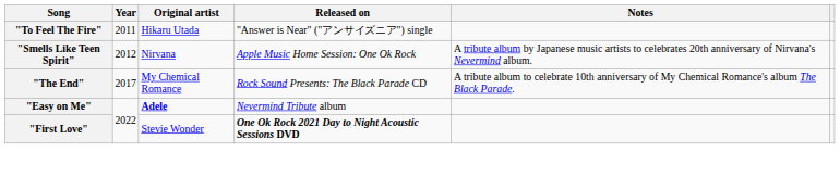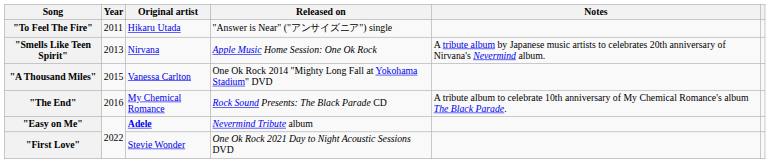"Smells Like Teen Spirit" | Year: 2012 -> 2013
+ row: "A Thousand Miles" | 2015 | Vanessa Carlton | One Ok Rock 2014 "Mighty Long Fall at Yokohama Stadium" DVD
"The End" | Year: 2017 -> 2016
"First Love" | Released on: bold -> normal
